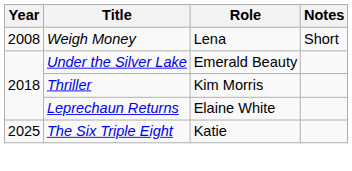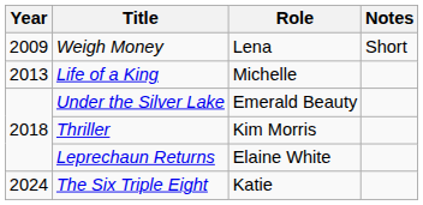Weigh Money | Year: 2008 -> 2009
+ row: 2013 | Life of a King | Michelle
The Six Triple Eight | Year: 2025 -> 2024
